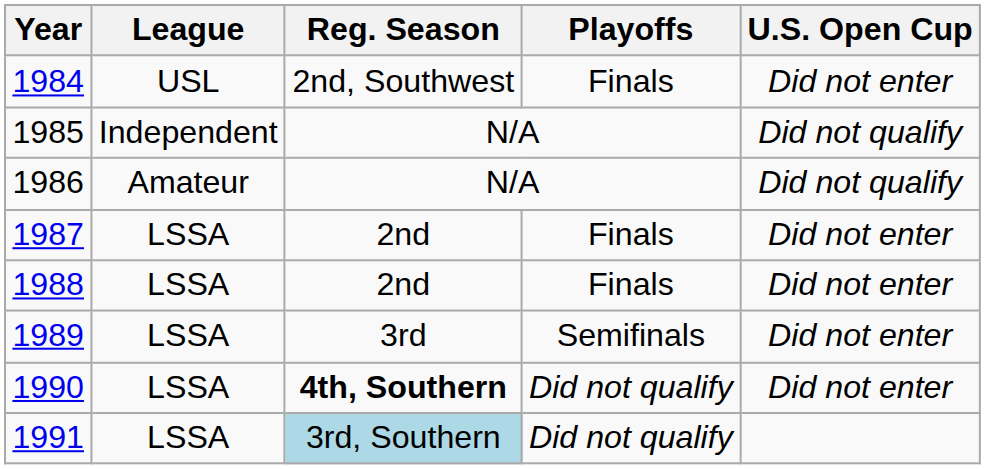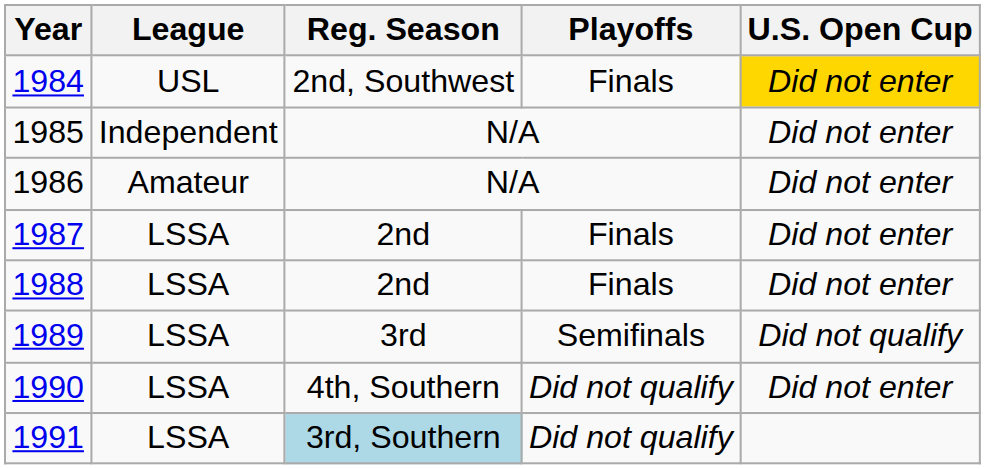1984 | U.S. Open Cup: no background -> gold background
1985 | U.S. Open Cup: Did not qualify -> Did not enter
1986 | U.S. Open Cup: Did not qualify -> Did not enter
1989 | U.S. Open Cup: Did not enter -> Did not qualify
1990 | Reg. Season: bold -> normal
